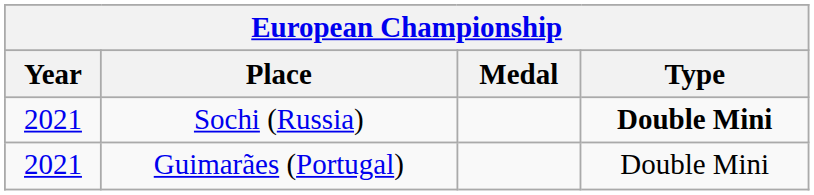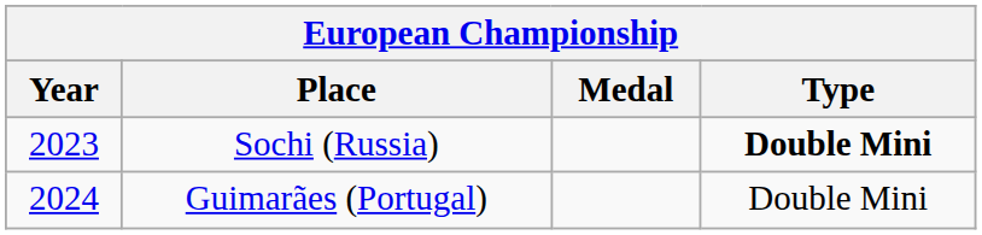Sochi (Russia) | Year: 2021 -> 2023
Guimarães (Portugal) | Year: 2021 -> 2024
